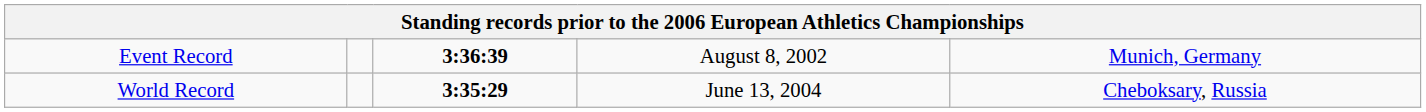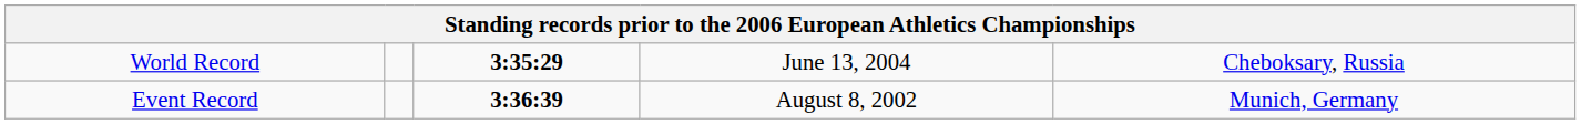rows swapped: World Record <-> Event Record
